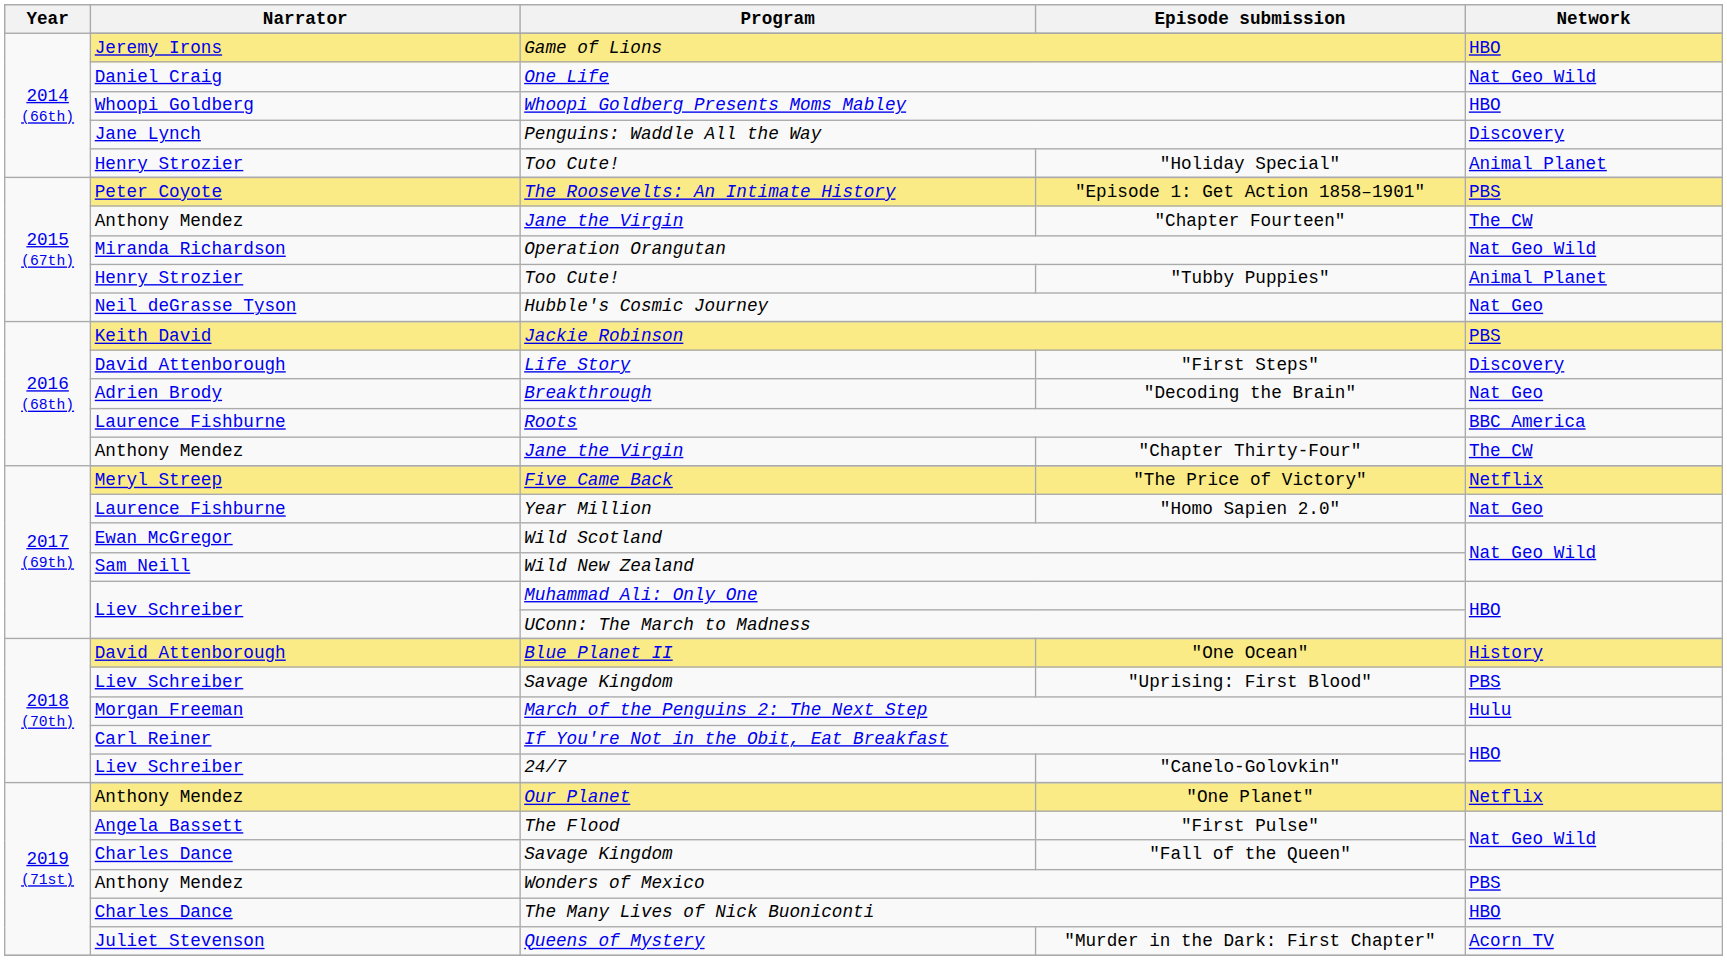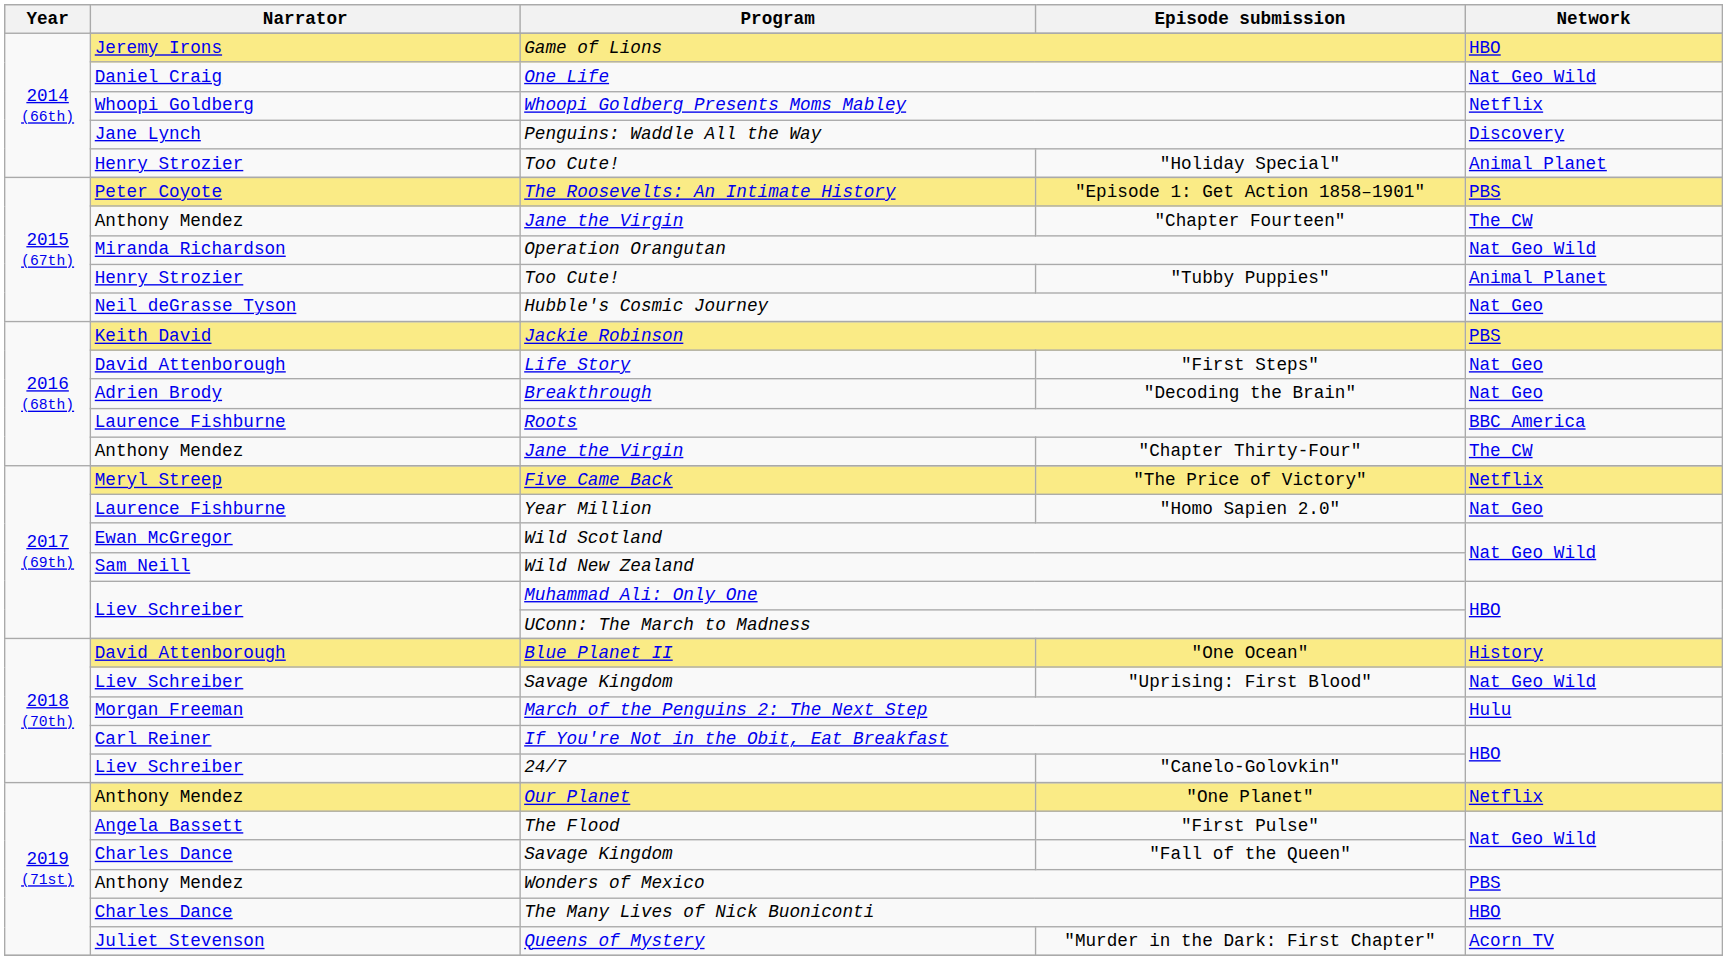Whoopi Goldberg Presents Moms Mabley | Network: HBO -> Netflix
"First Steps" | Network: Discovery -> Nat Geo
"Uprising: First Blood" | Network: PBS -> Nat Geo Wild
